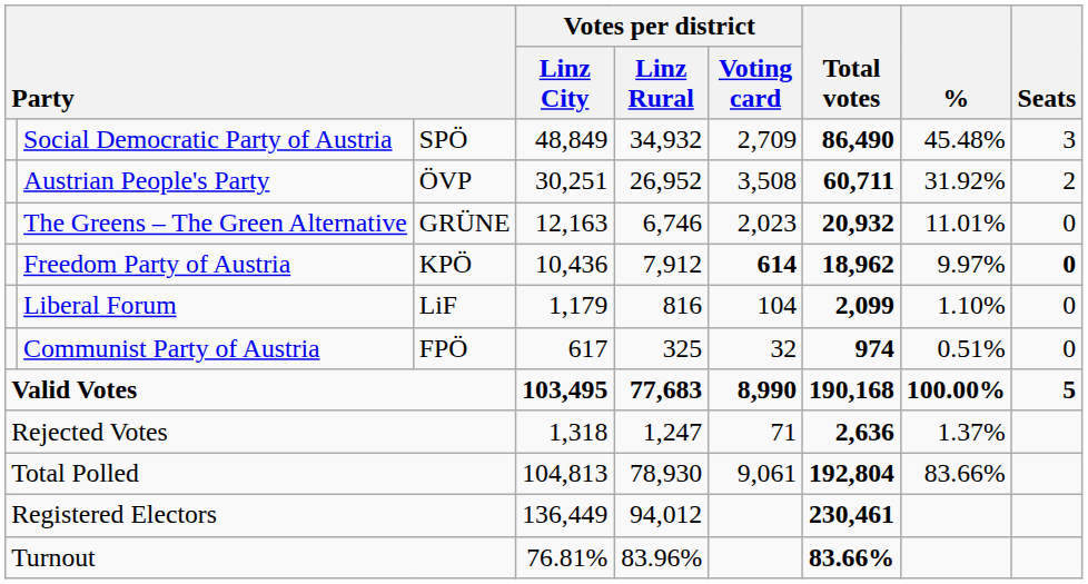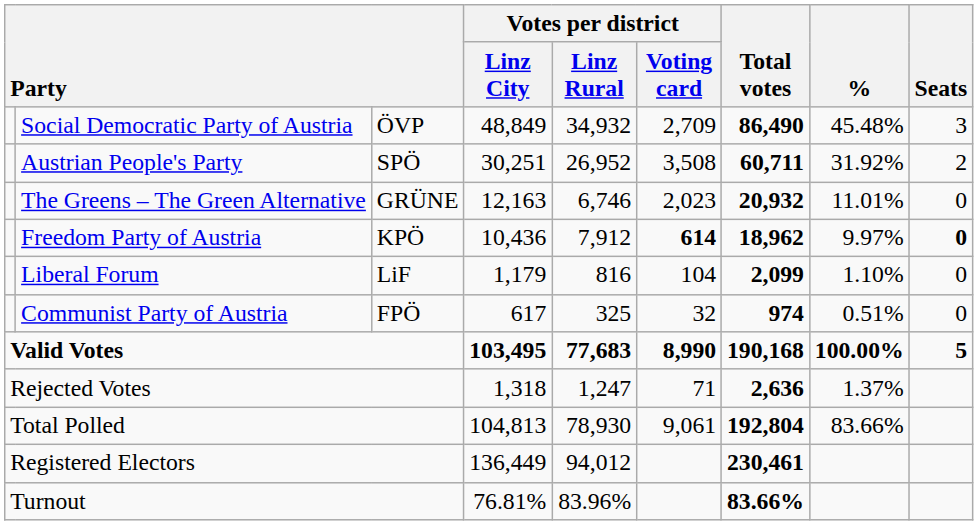Social Democratic Party of Austria | column 3: SPÖ -> ÖVP
Austrian People's Party | column 3: ÖVP -> SPÖ
